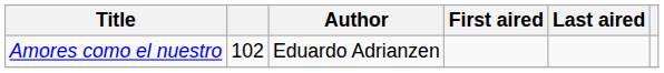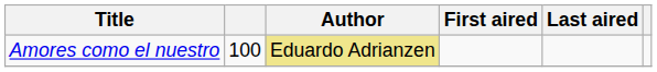Amores como el nuestro | column 2: 102 -> 100
Amores como el nuestro | Author: no background -> khaki background
